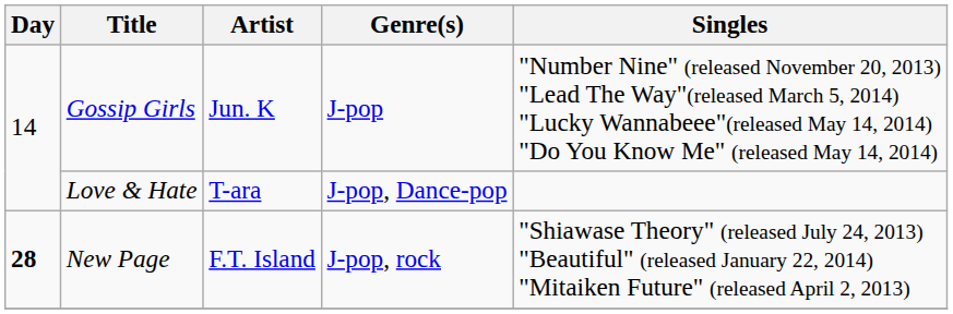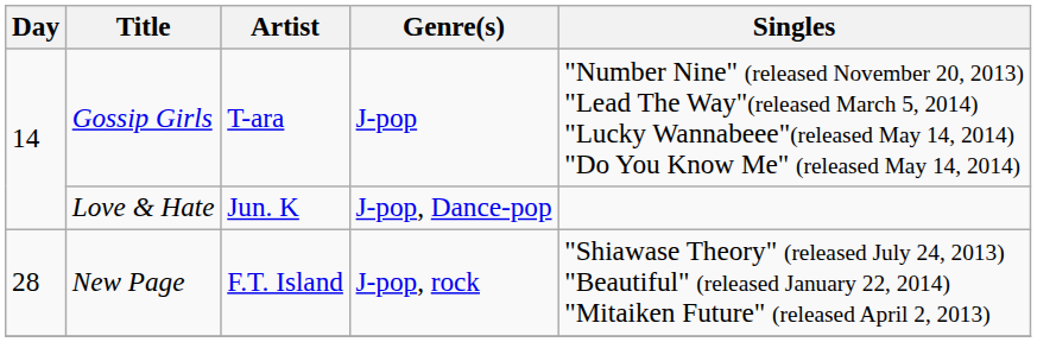Gossip Girls | Artist: Jun. K -> T-ara
Love & Hate | Artist: T-ara -> Jun. K
New Page | Day: bold -> normal
